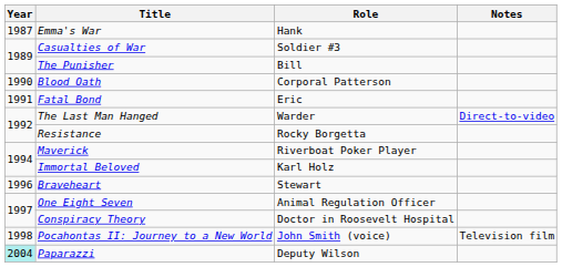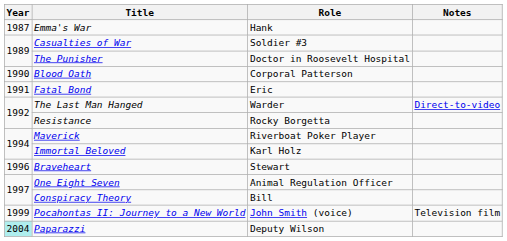The Punisher | Role: Bill -> Doctor in Roosevelt Hospital
Conspiracy Theory | Role: Doctor in Roosevelt Hospital -> Bill
Pocahontas II: Journey to a New World | Year: 1998 -> 1999
